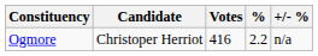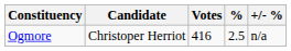Ogmore | %: 2.2 -> 2.5
